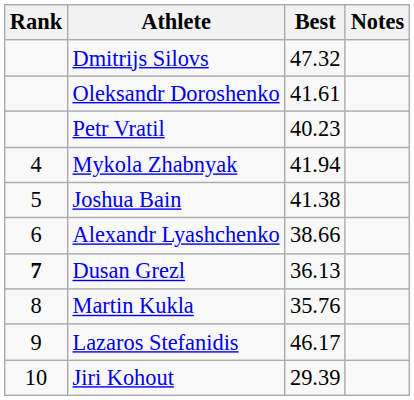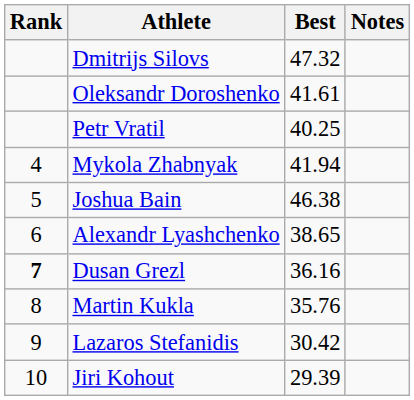Petr Vratil | Best: 40.23 -> 40.25
Joshua Bain | Best: 41.38 -> 46.38
Alexandr Lyashchenko | Best: 38.66 -> 38.65
Dusan Grezl | Best: 36.13 -> 36.16
Lazaros Stefanidis | Best: 46.17 -> 30.42
